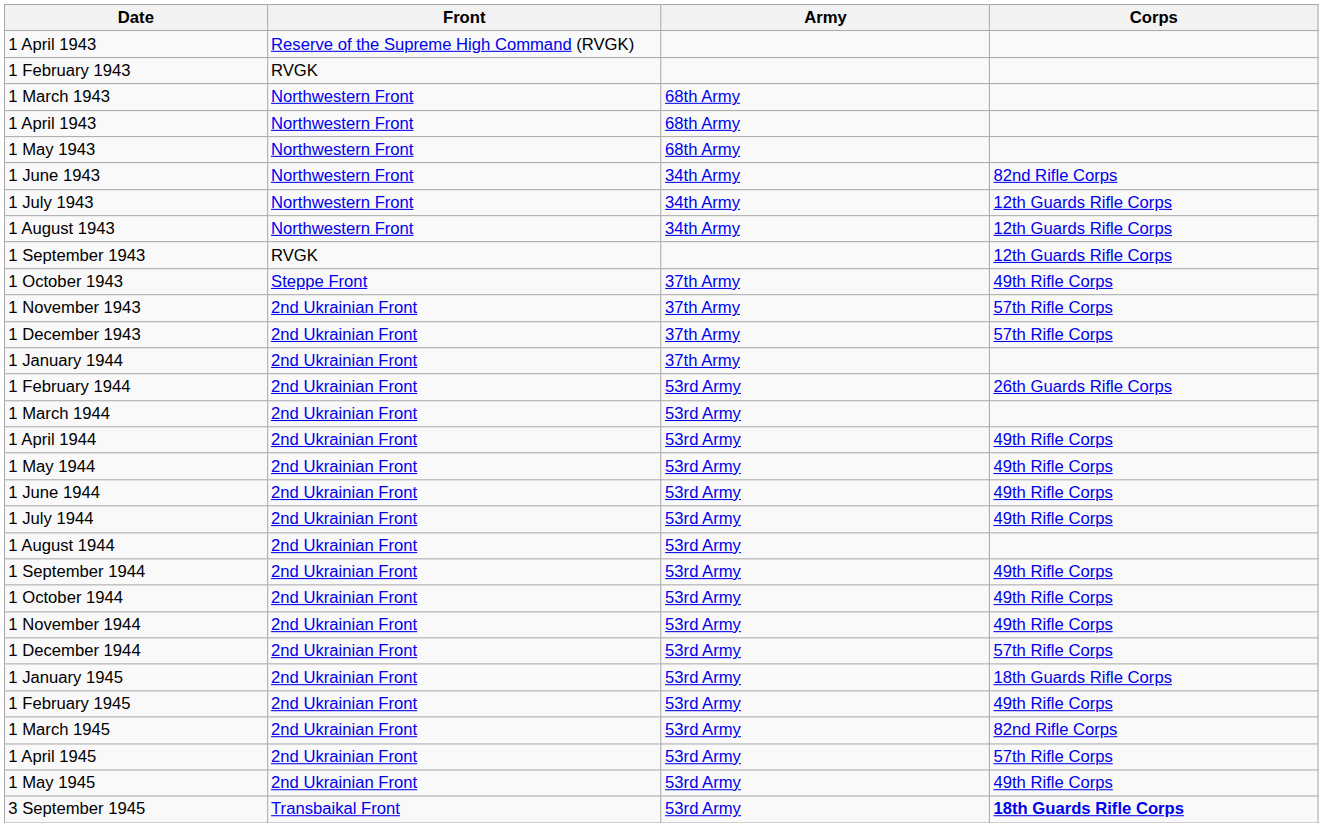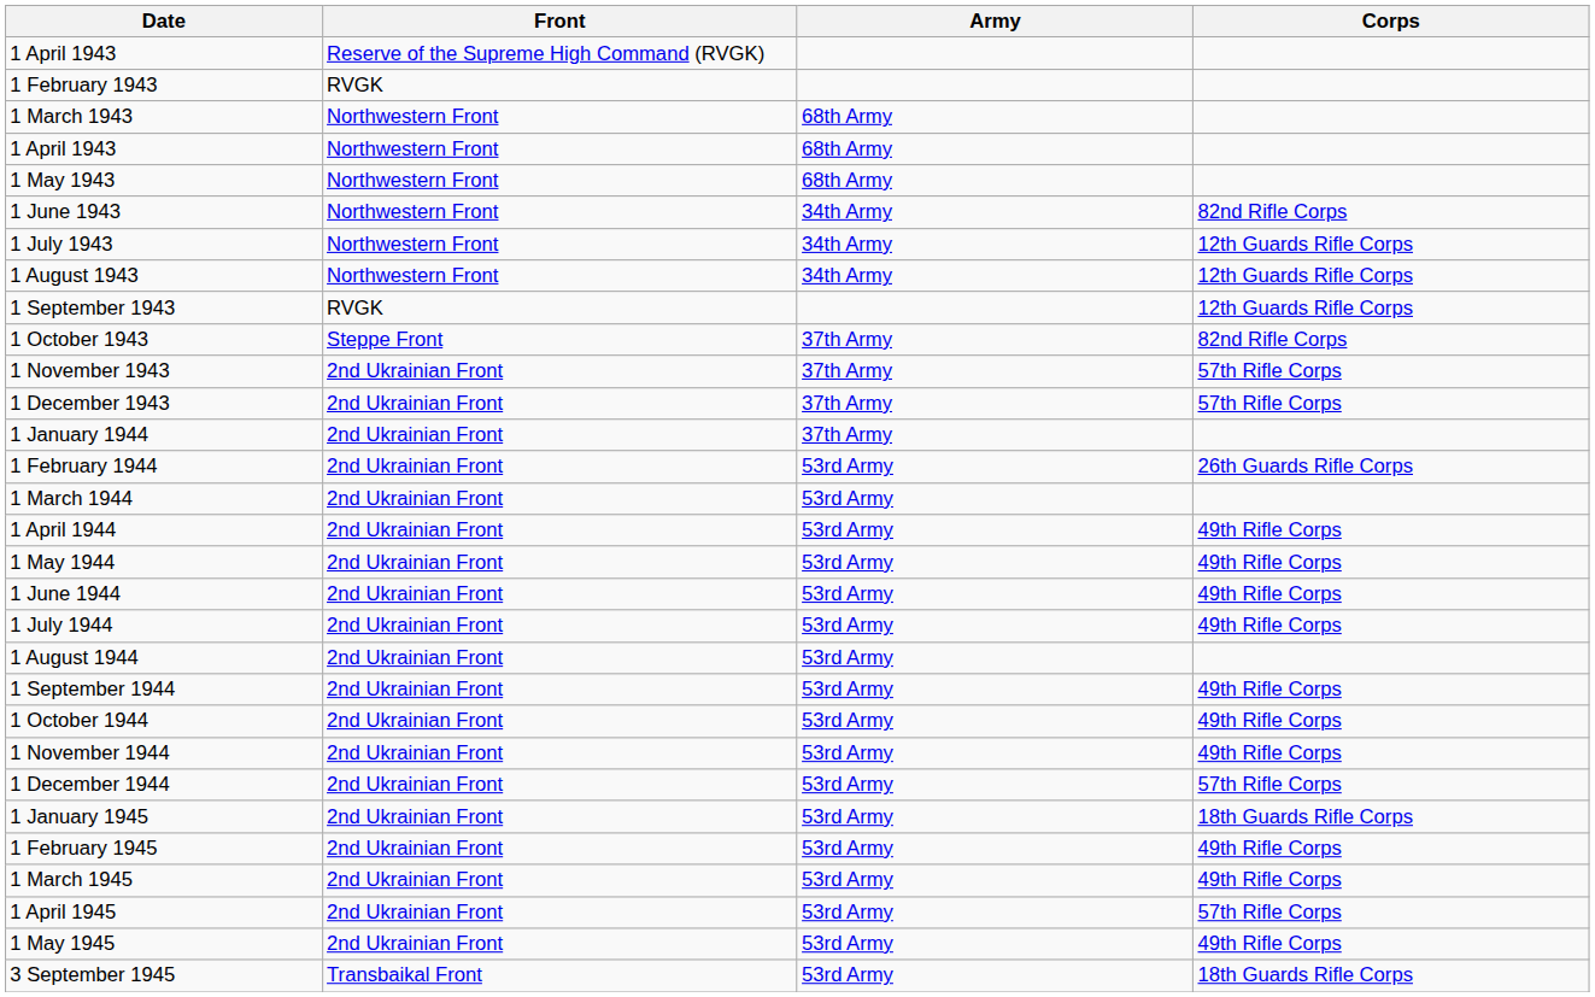1 October 1943 | Corps: 49th Rifle Corps -> 82nd Rifle Corps
1 March 1945 | Corps: 82nd Rifle Corps -> 49th Rifle Corps
3 September 1945 | Corps: bold -> normal
